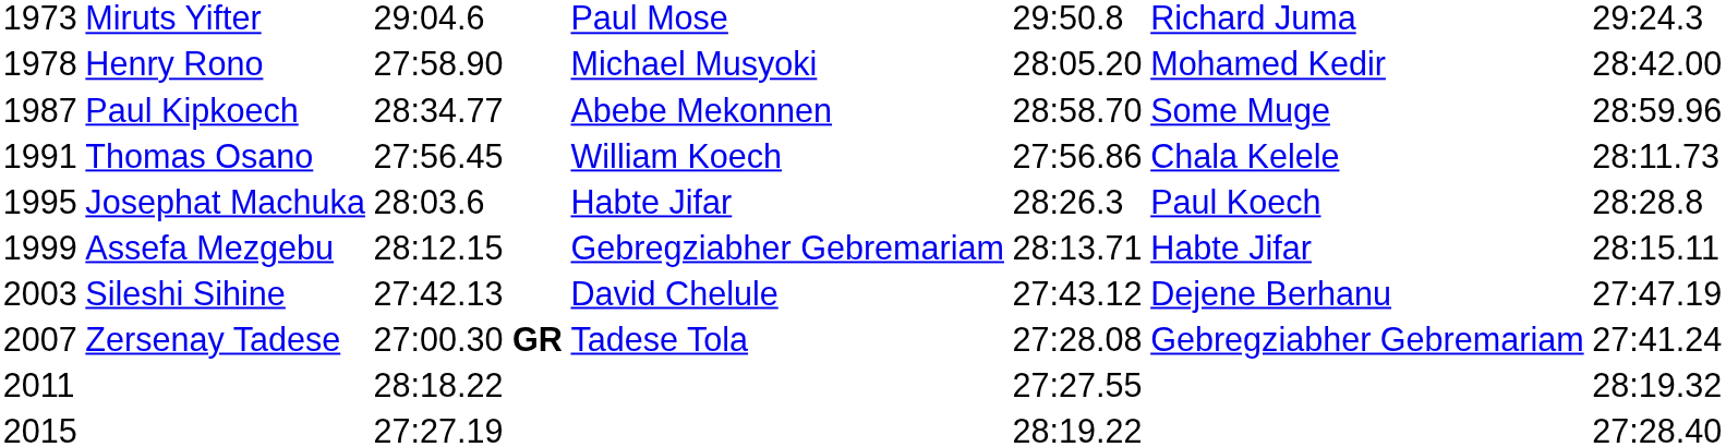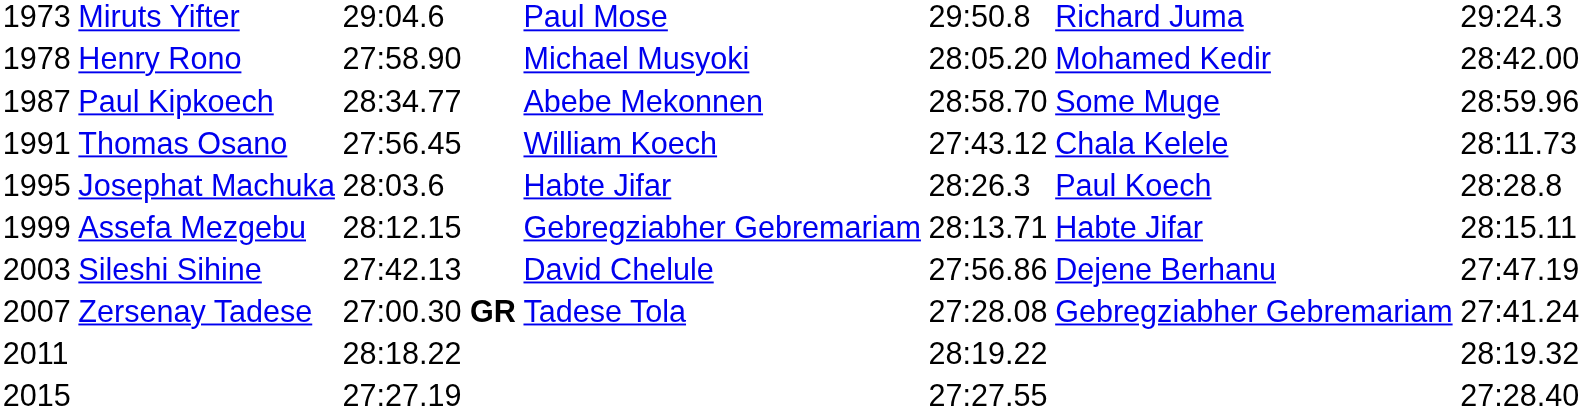1991 | column 5: 27:56.86 -> 27:43.12
2003 | column 5: 27:43.12 -> 27:56.86
2011 | column 5: 27:27.55 -> 28:19.22
2015 | column 5: 28:19.22 -> 27:27.55
